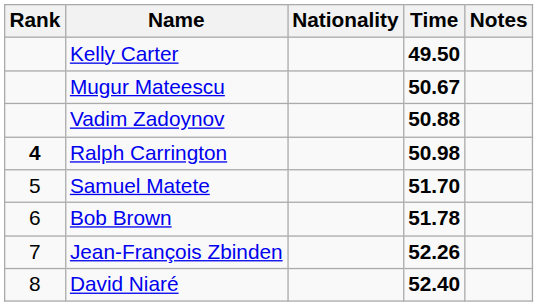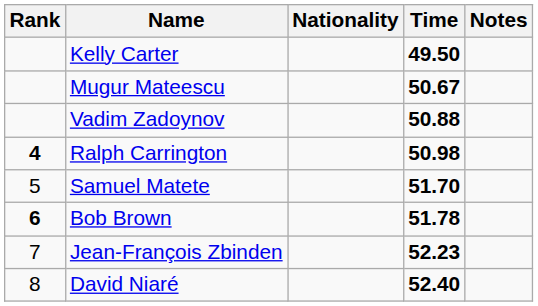Bob Brown | Rank: normal -> bold
Jean-François Zbinden | Time: 52.26 -> 52.23
